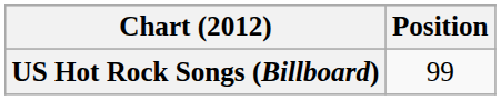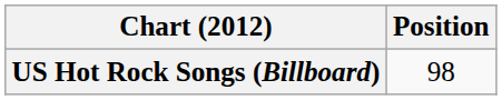US Hot Rock Songs (Billboard) | Position: 99 -> 98
